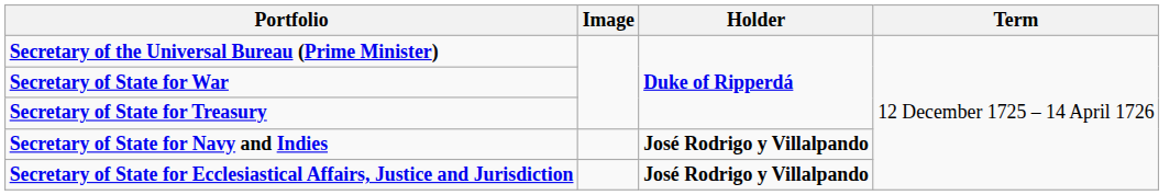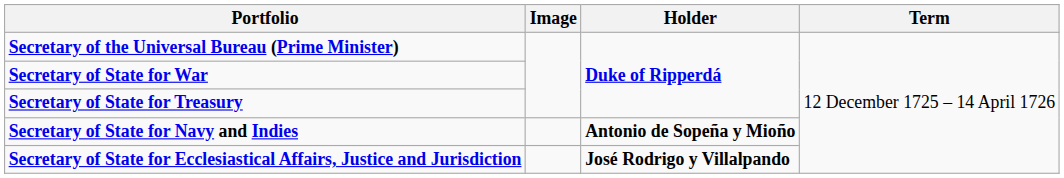Secretary of State for Navy and Indies | Holder: José Rodrigo y Villalpando -> Antonio de Sopeña y Mioño
